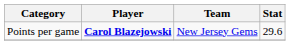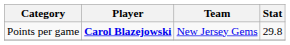Points per game | Stat: 29.6 -> 29.8
